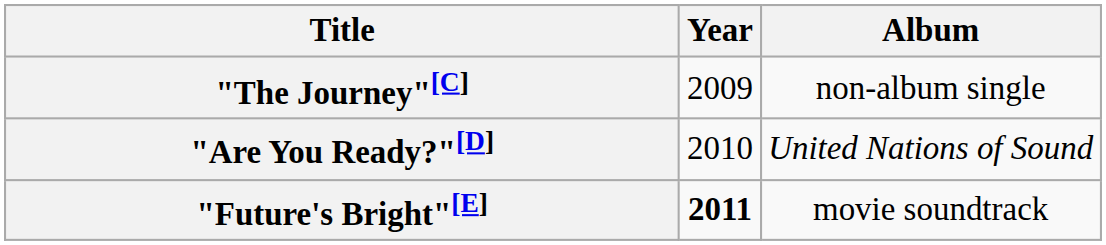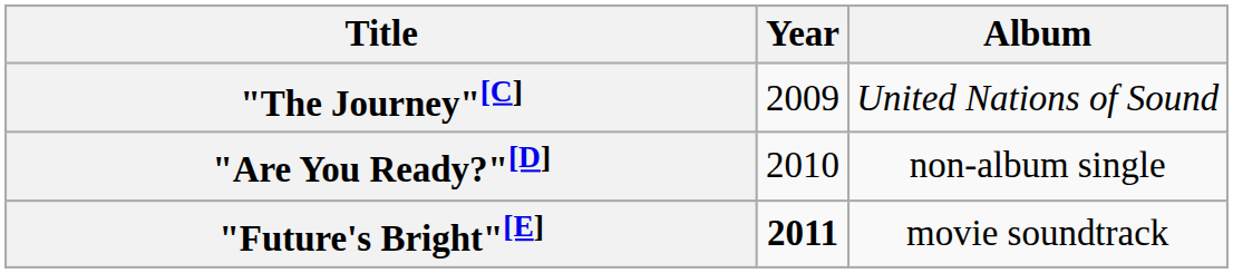"The Journey"[C] | Album: non-album single -> United Nations of Sound
"Are You Ready?"[D] | Album: United Nations of Sound -> non-album single
